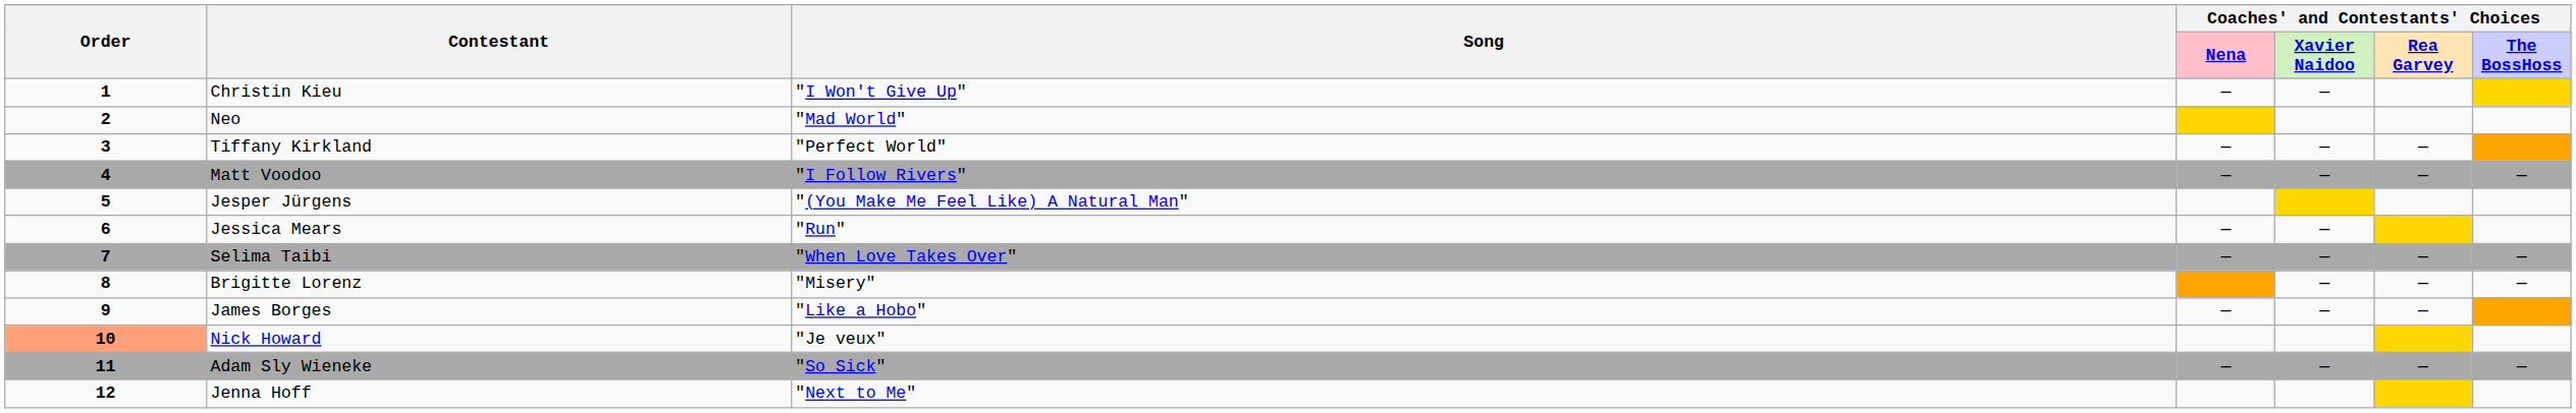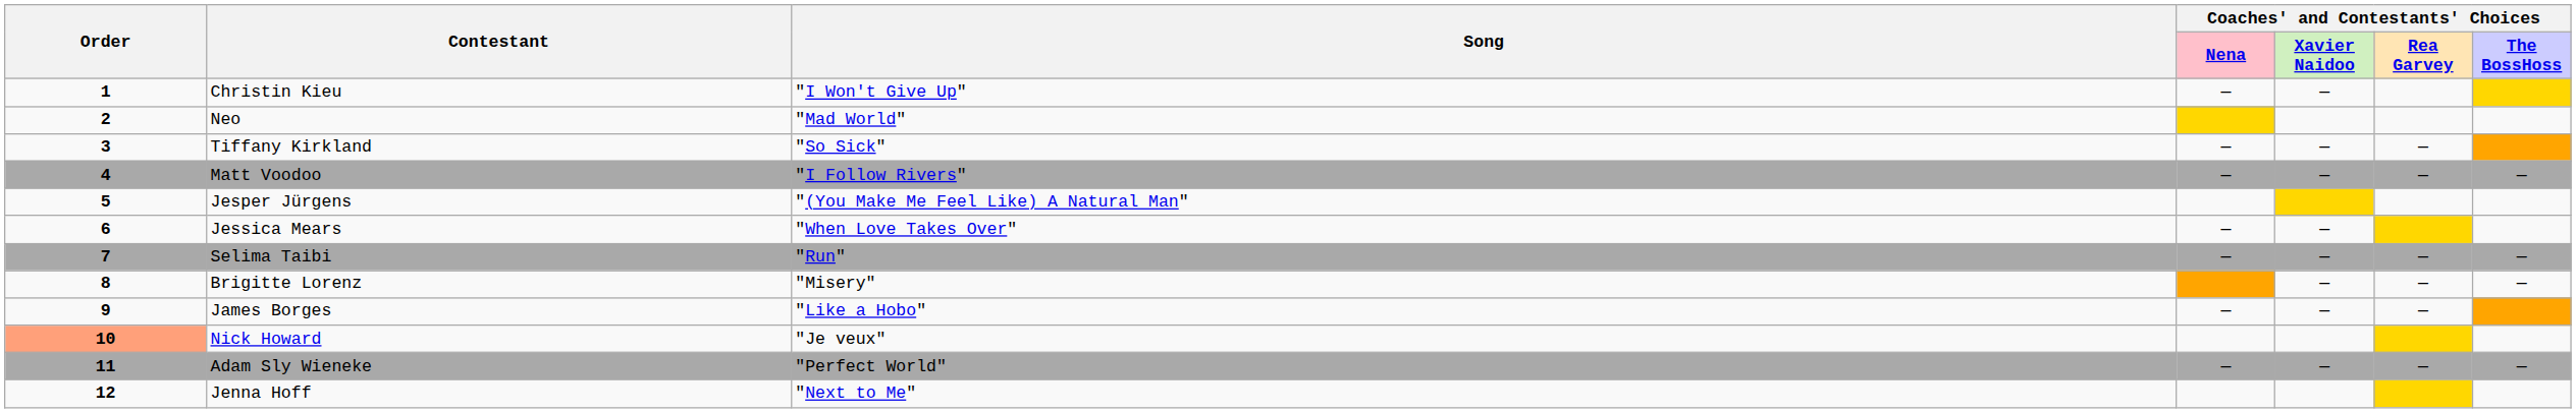Tiffany Kirkland | Song: "Perfect World" -> "So Sick"
Jessica Mears | Song: "Run" -> "When Love Takes Over"
Selima Taibi | Song: "When Love Takes Over" -> "Run"
Adam Sly Wieneke | Song: "So Sick" -> "Perfect World"
